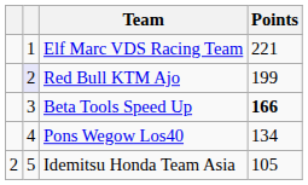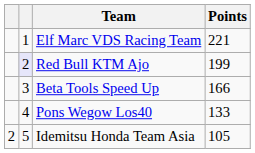Beta Tools Speed Up | Points: bold -> normal
Pons Wegow Los40 | Points: 134 -> 133
